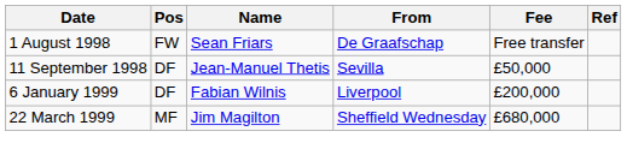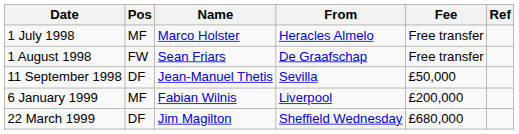+ row: 1 July 1998 | MF | Marco Holster | Heracles Almelo | Free transfer
6 January 1999 | Pos: DF -> MF
22 March 1999 | Pos: MF -> DF
